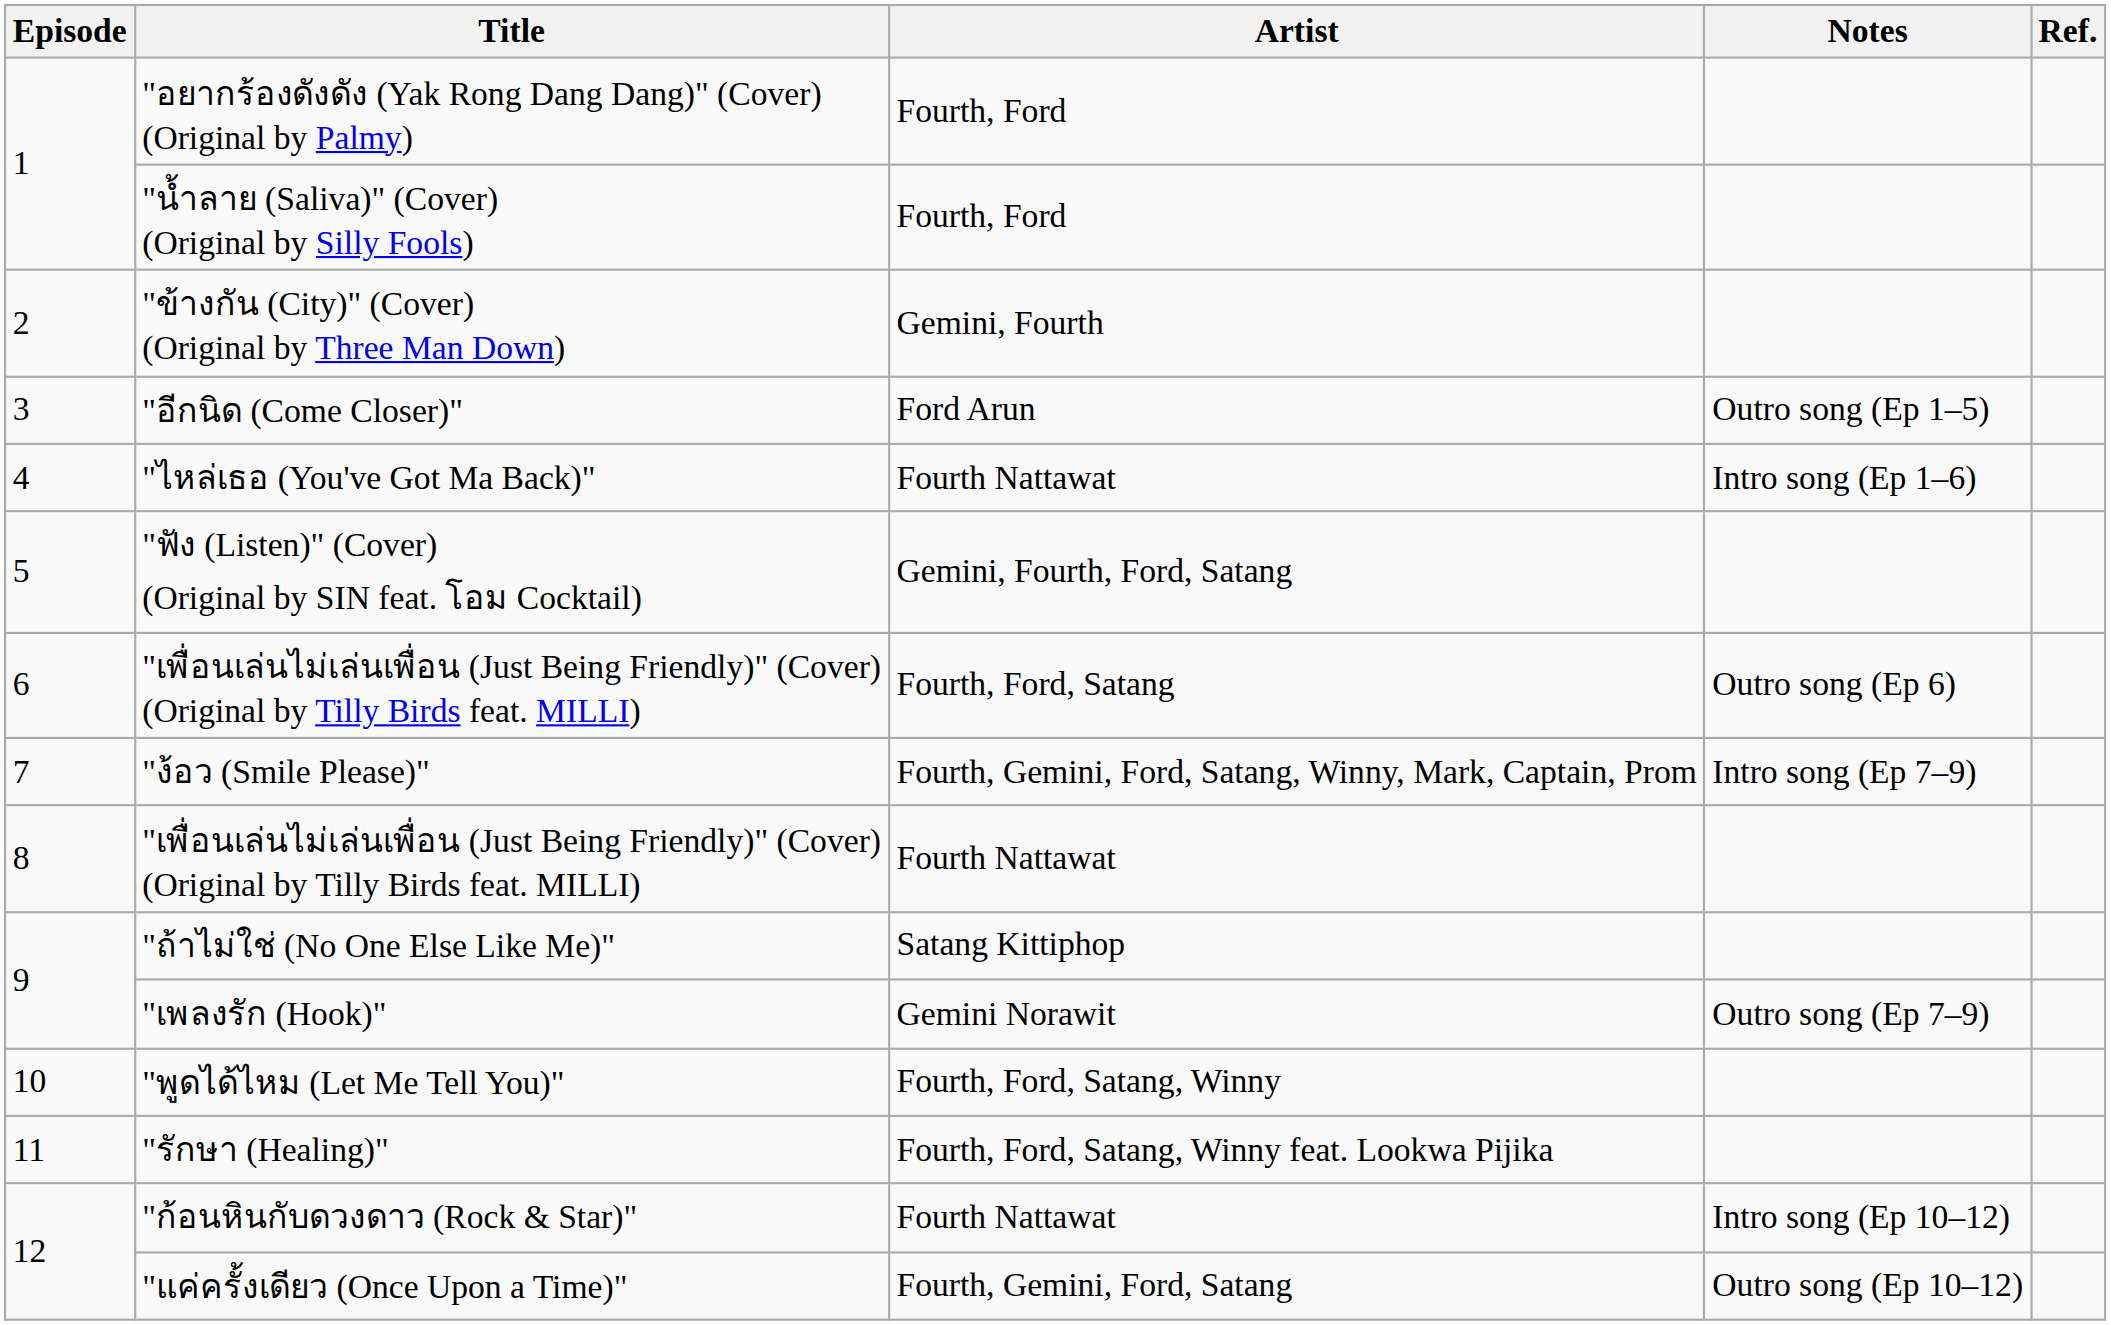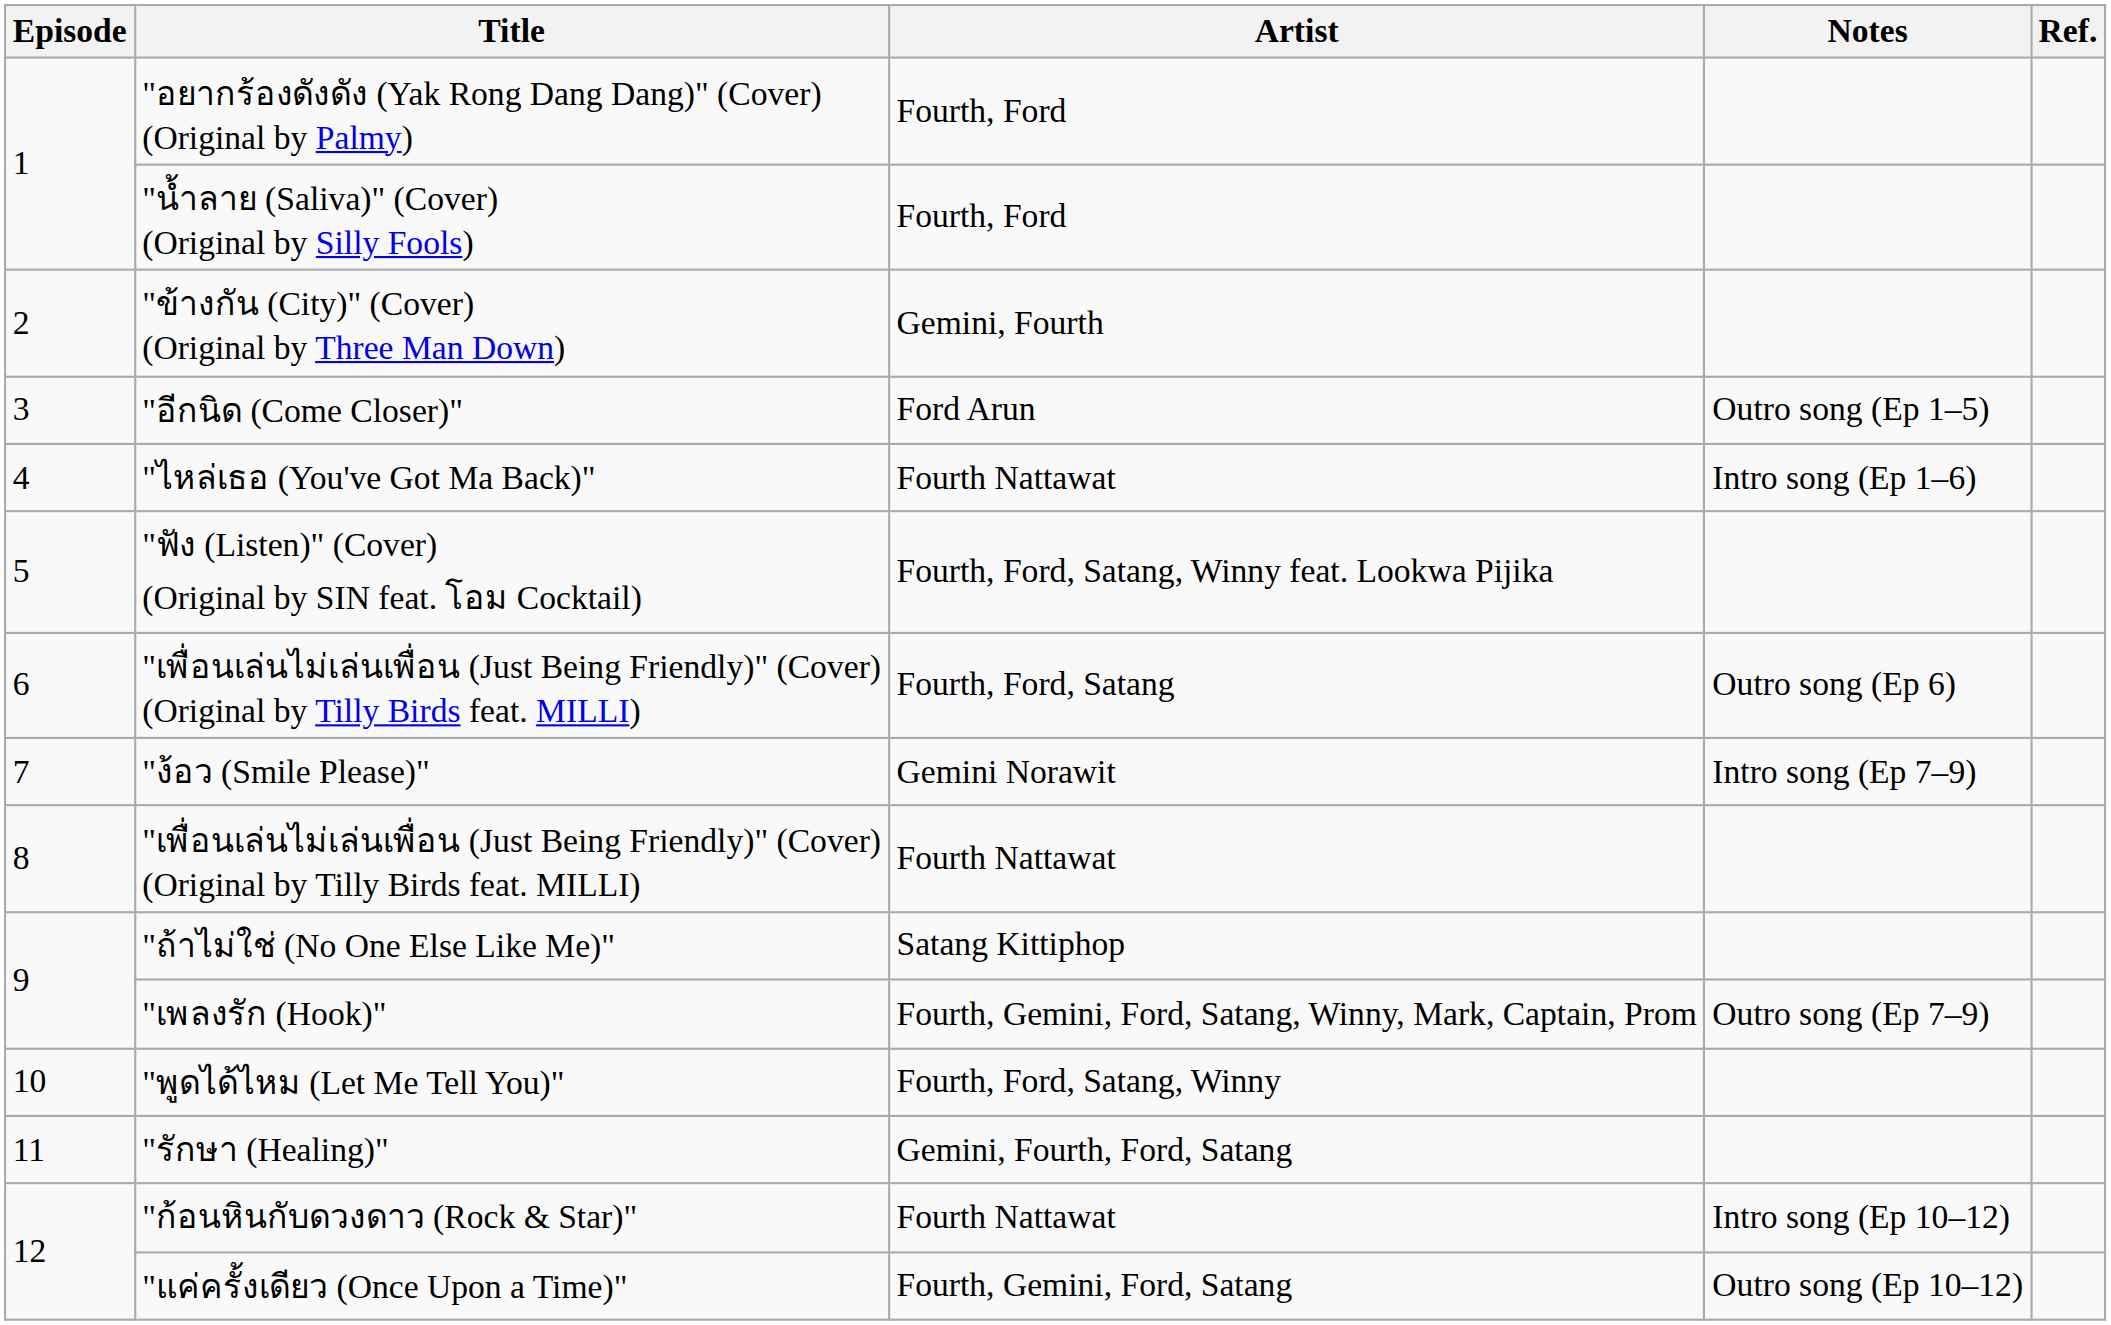"ฟัง (Listen)" (Cover) (Original by SIN feat. โอม Cocktail) | Artist: Gemini, Fourth, Ford, Satang -> Fourth, Ford, Satang, Winny feat. Lookwa Pijika
"ง้อว (Smile Please)" | Artist: Fourth, Gemini, Ford, Satang, Winny, Mark, Captain, Prom -> Gemini Norawit
"เพลงรัก (Hook)" | Artist: Gemini Norawit -> Fourth, Gemini, Ford, Satang, Winny, Mark, Captain, Prom
"รักษา (Healing)" | Artist: Fourth, Ford, Satang, Winny feat. Lookwa Pijika -> Gemini, Fourth, Ford, Satang
